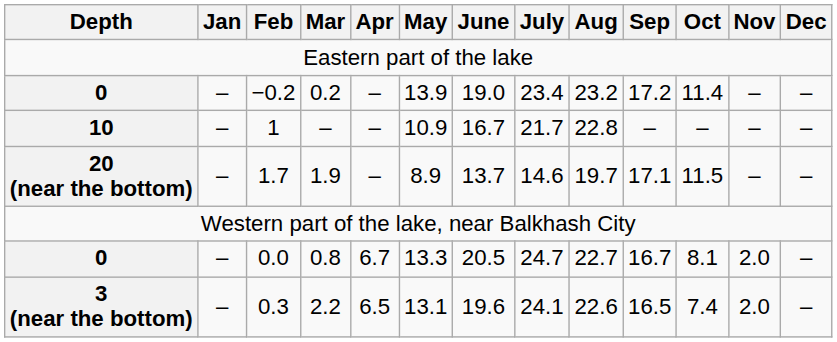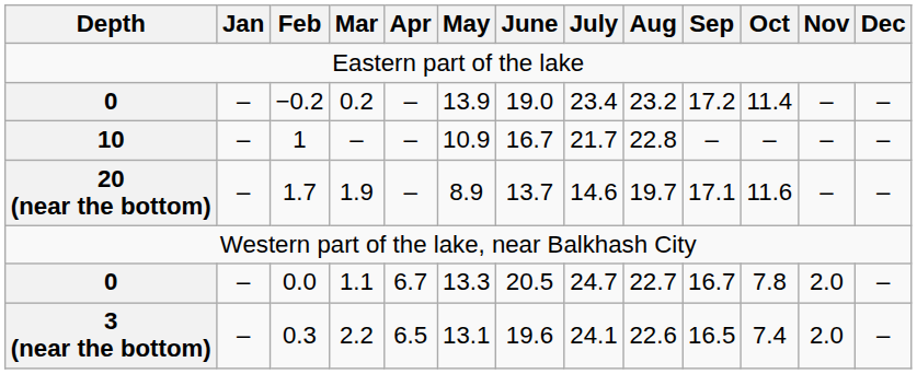1.7 | Oct: 11.5 -> 11.6
0.0 | Mar: 0.8 -> 1.1
0.0 | Oct: 8.1 -> 7.8
